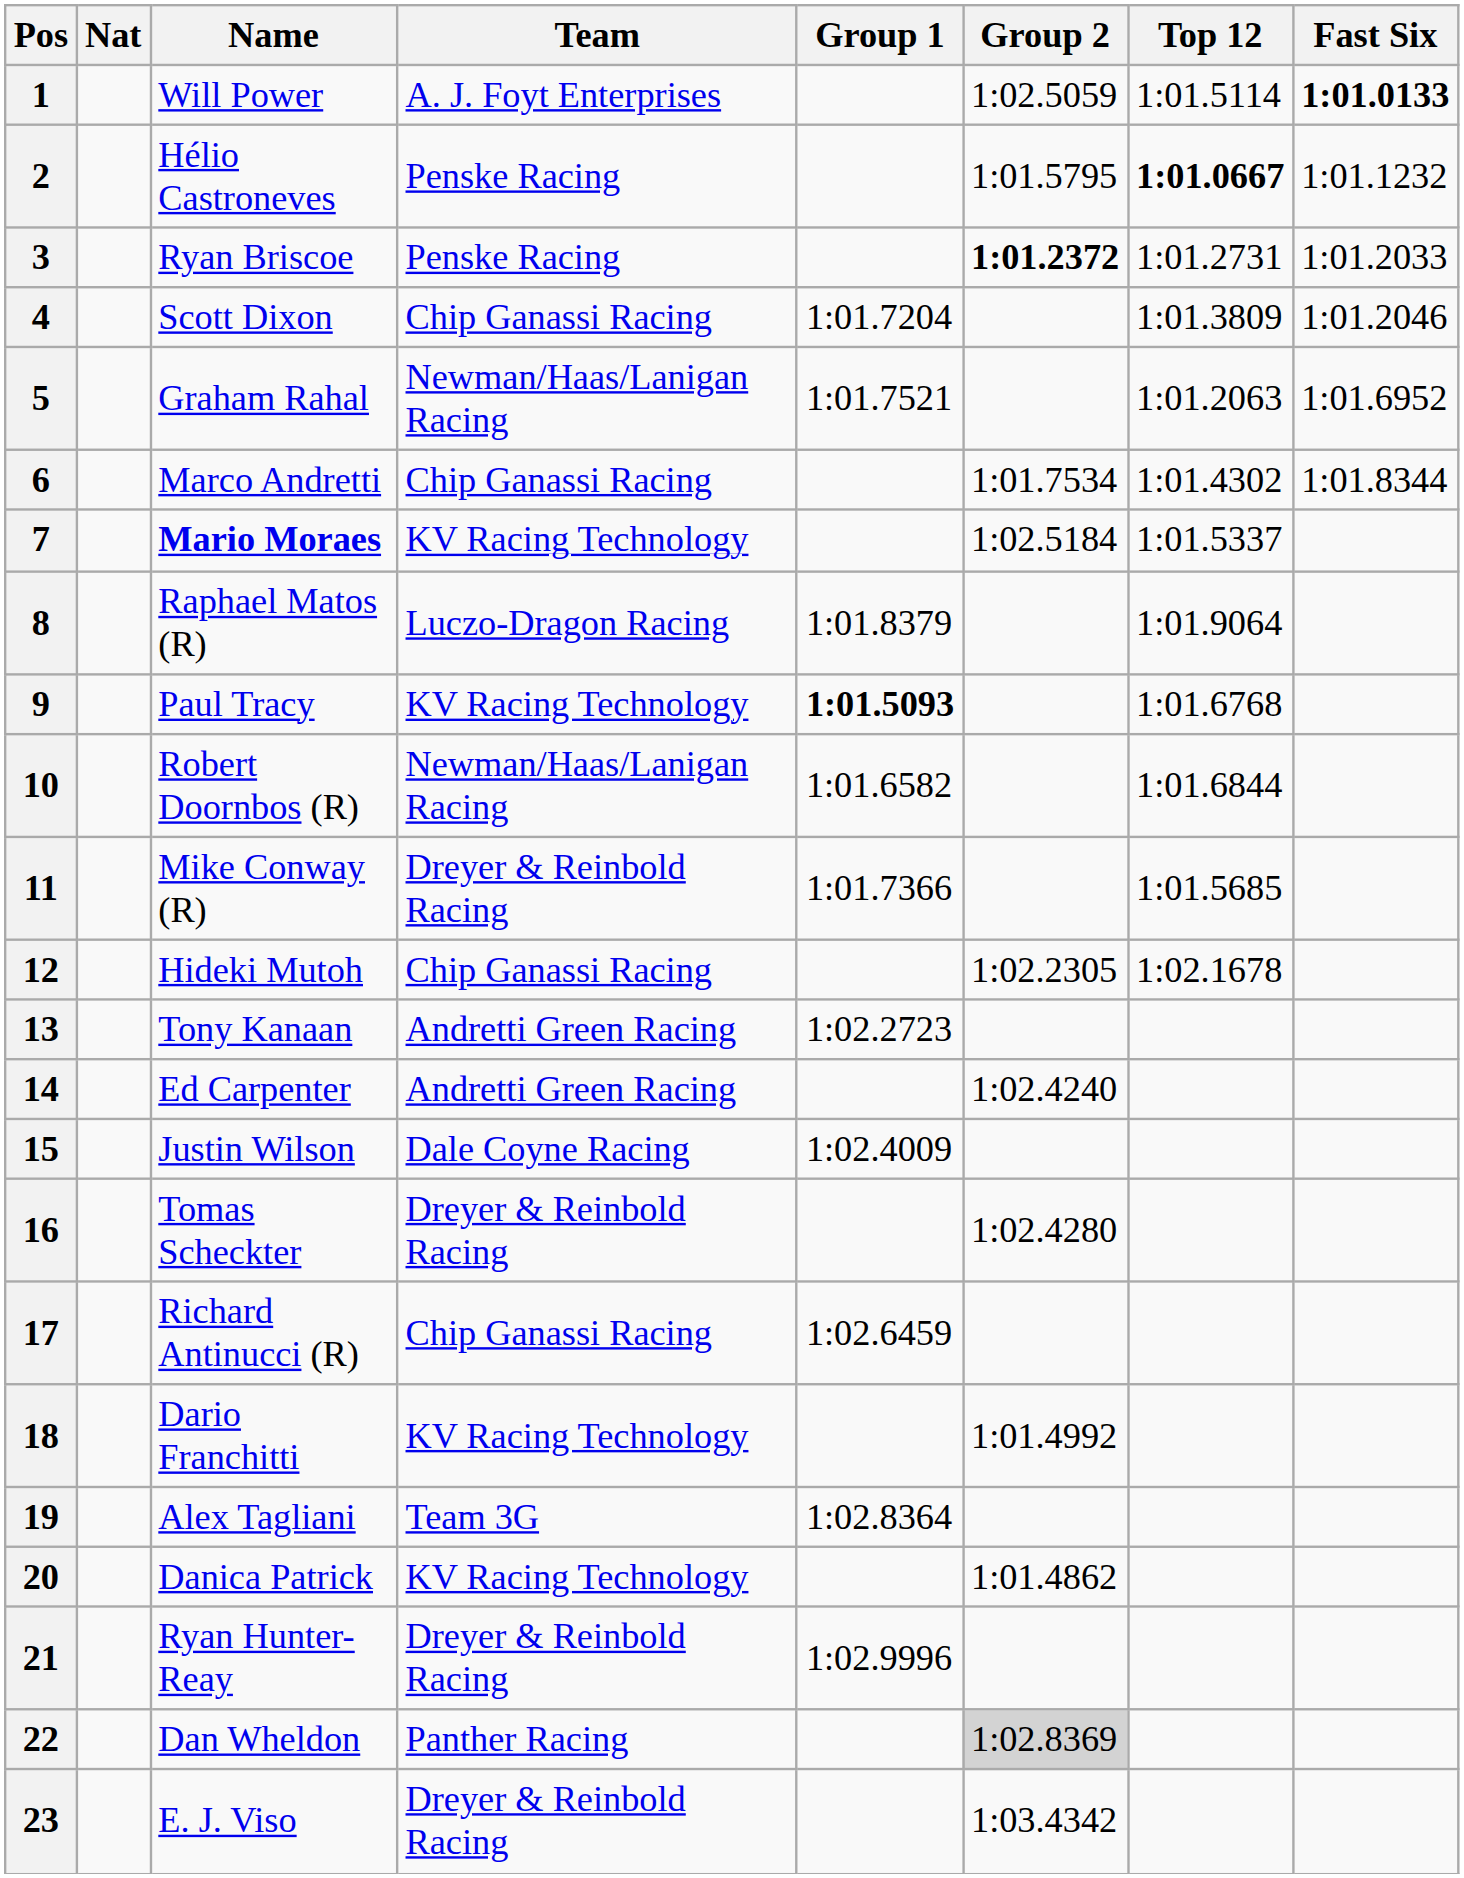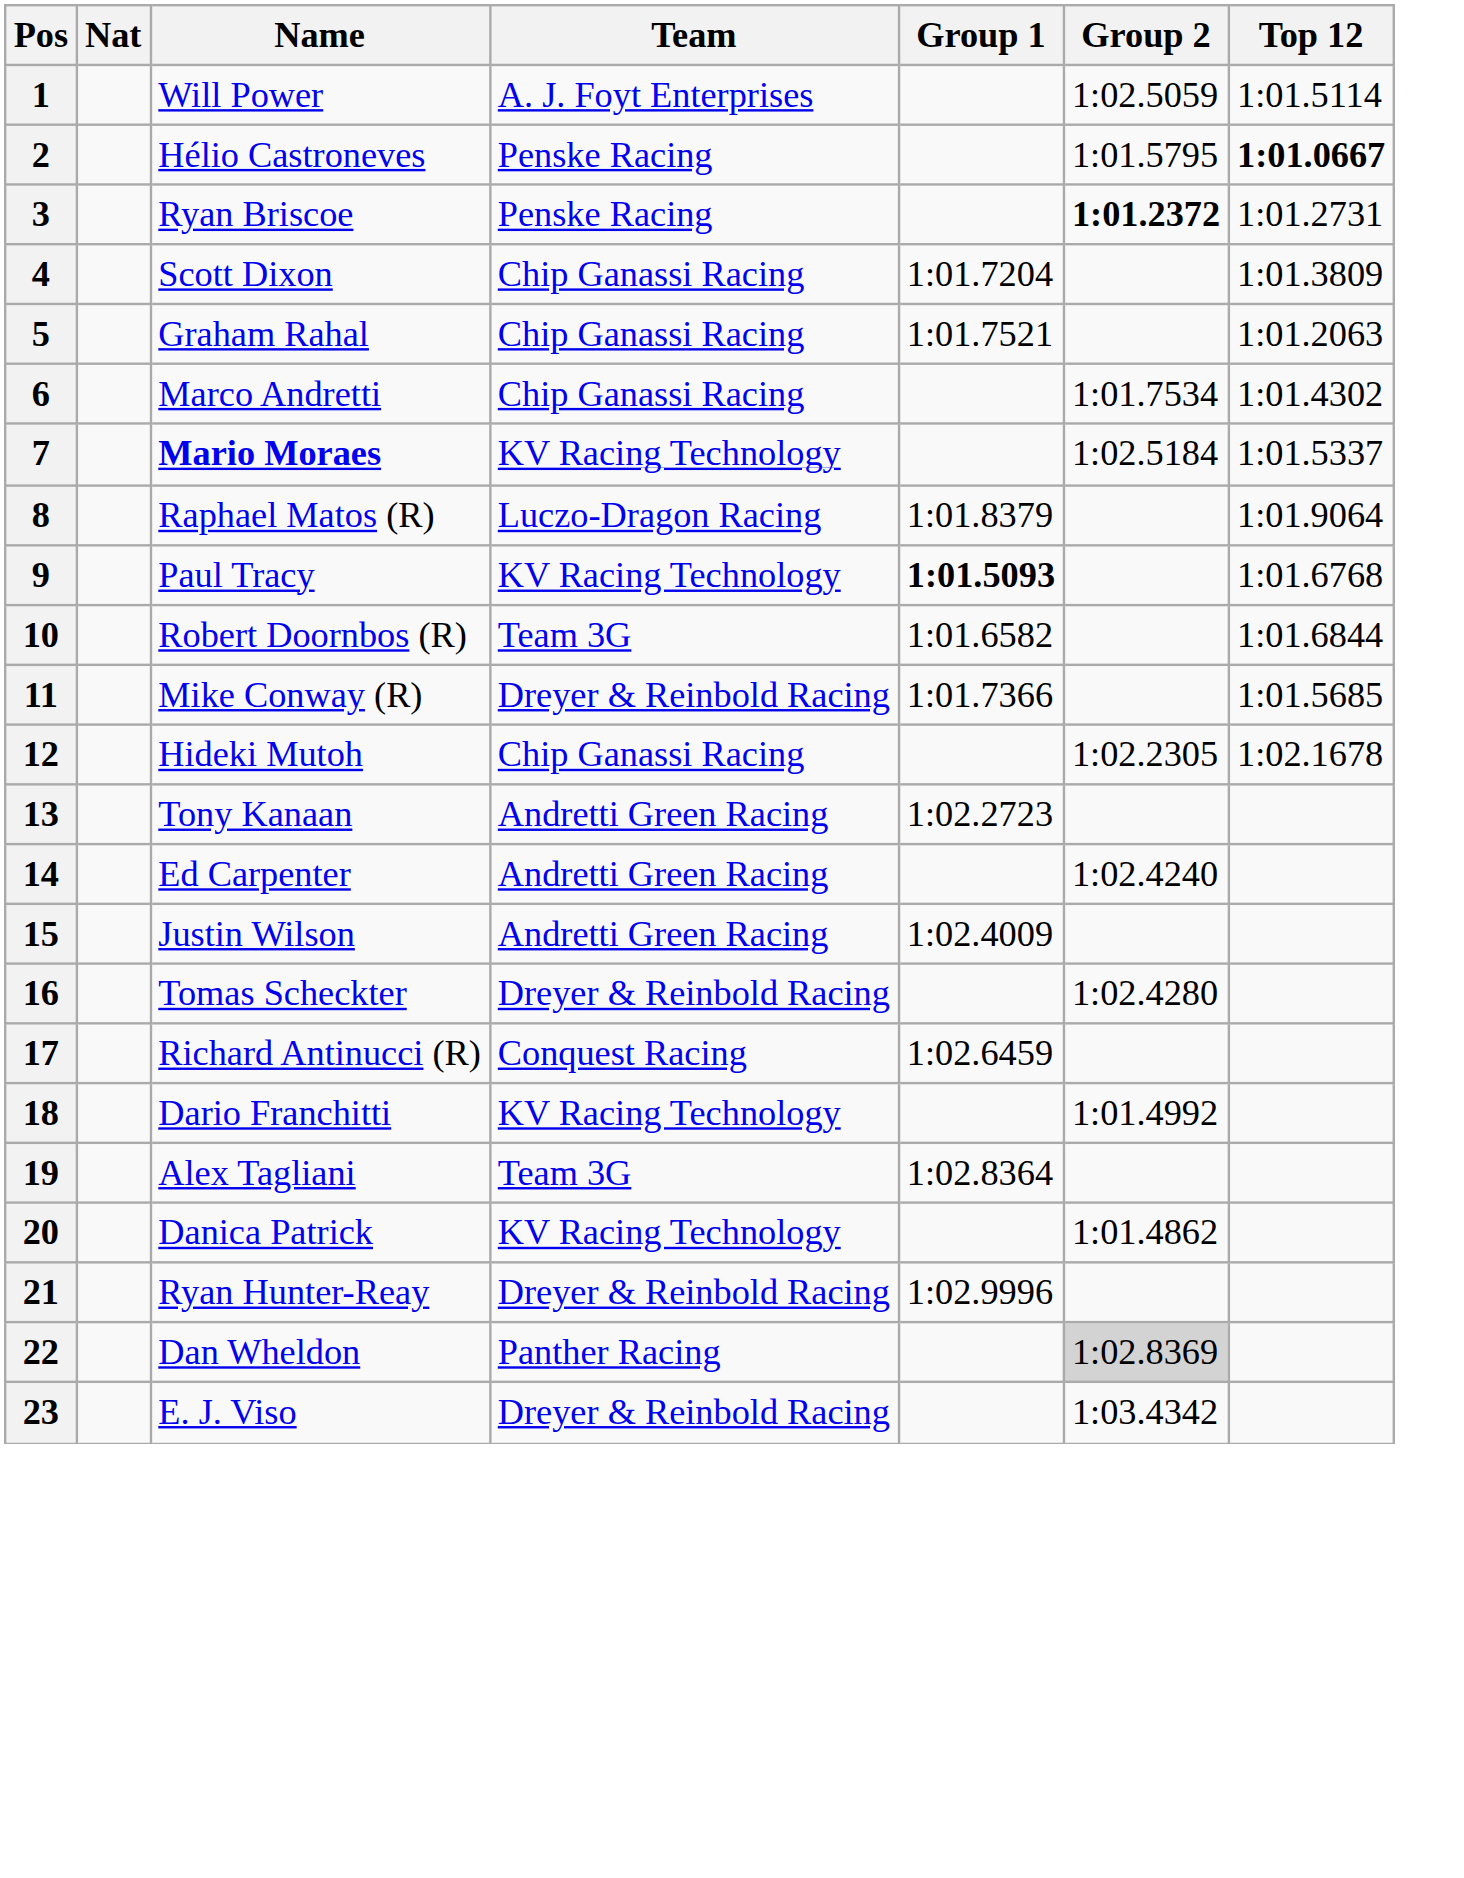- column: Fast Six | 1:01.0133 | 1:01.1232 | 1:01.2033 | 1:01.2046 | 1:01.6952 | 1:01.8344
5 | Team: Newman/Haas/Lanigan Racing -> Chip Ganassi Racing
10 | Team: Newman/Haas/Lanigan Racing -> Team 3G
15 | Team: Dale Coyne Racing -> Andretti Green Racing
17 | Team: Chip Ganassi Racing -> Conquest Racing
